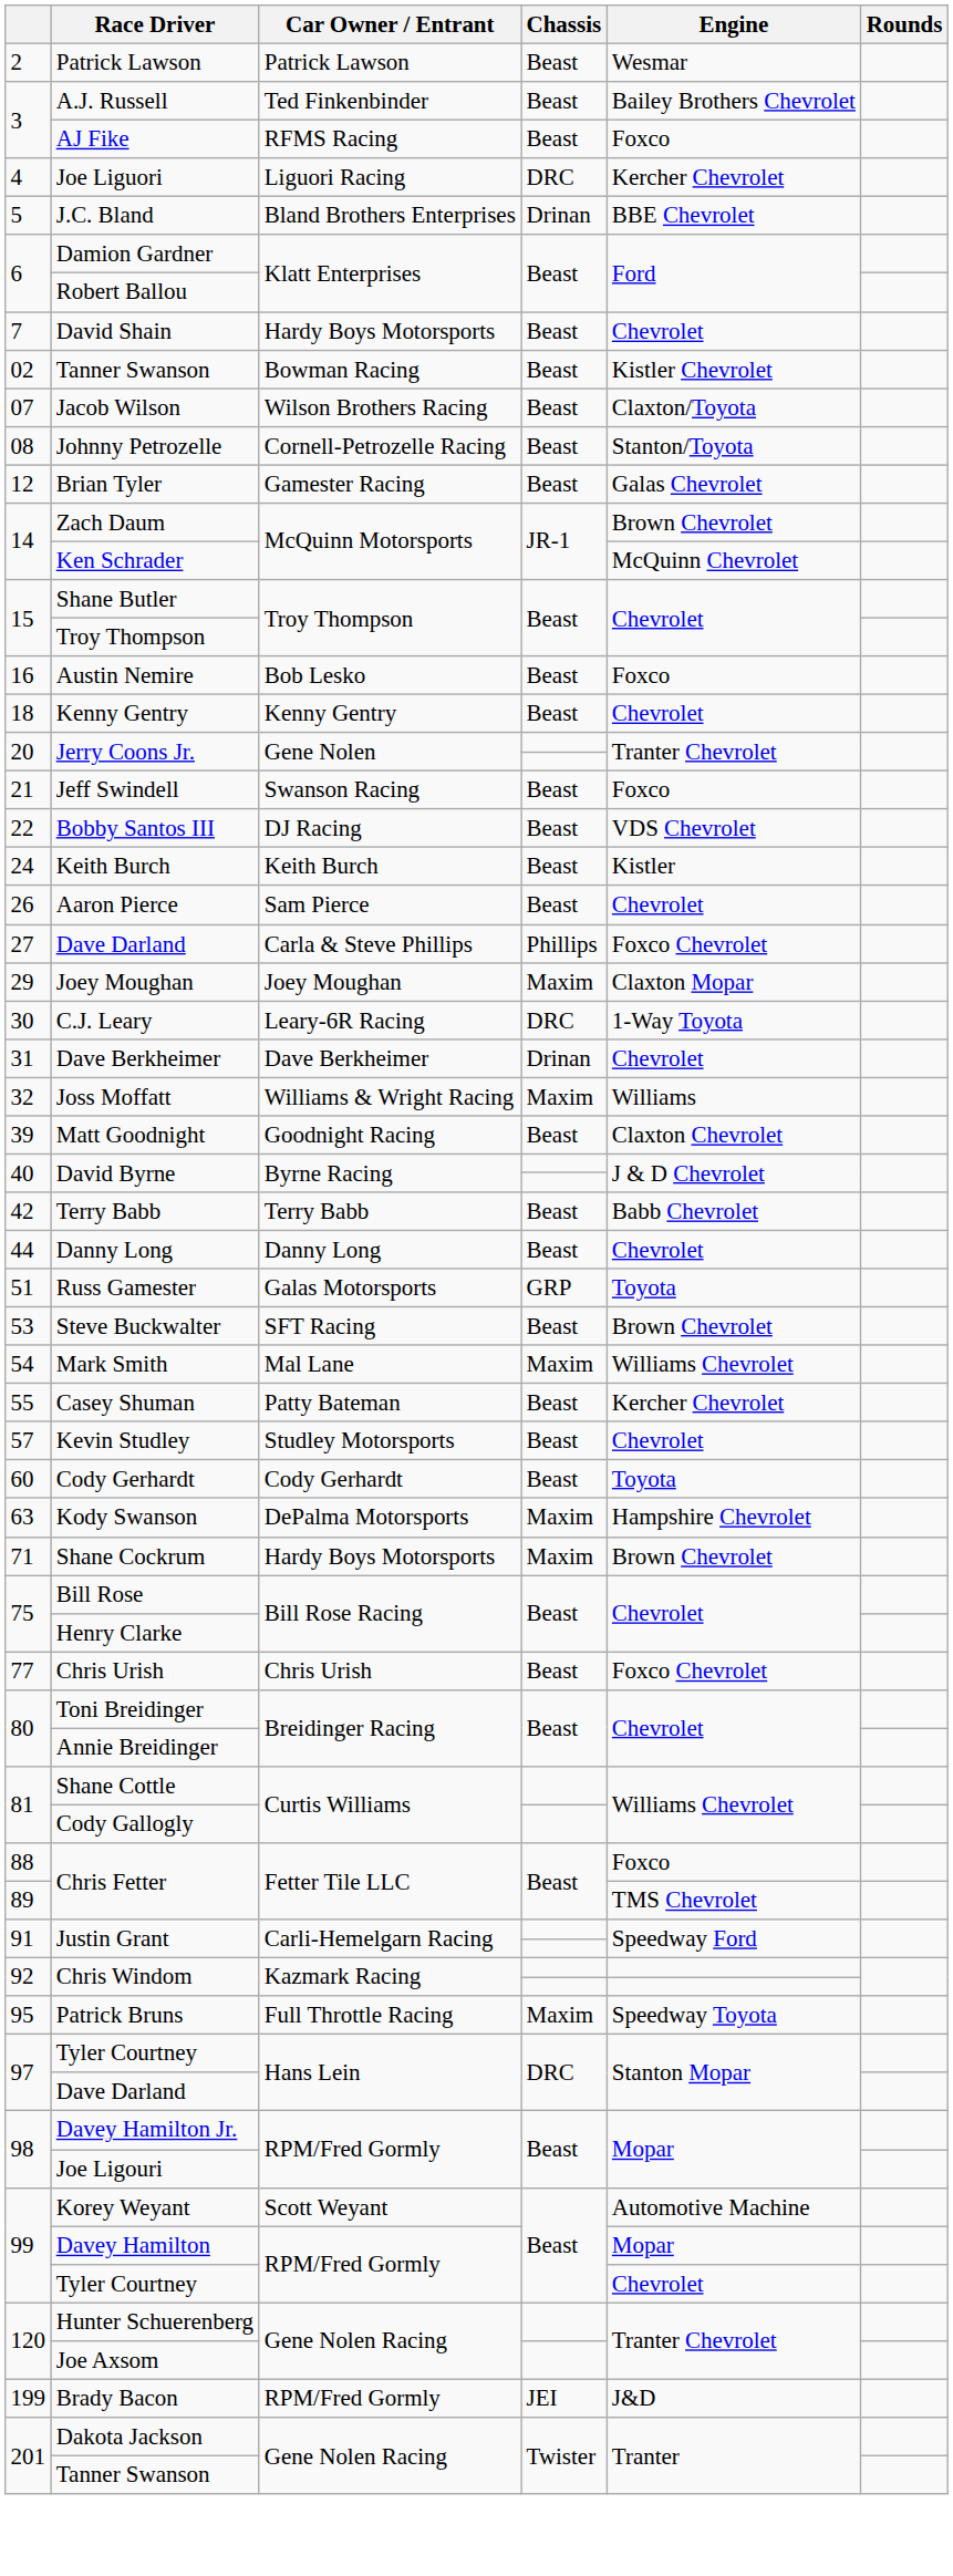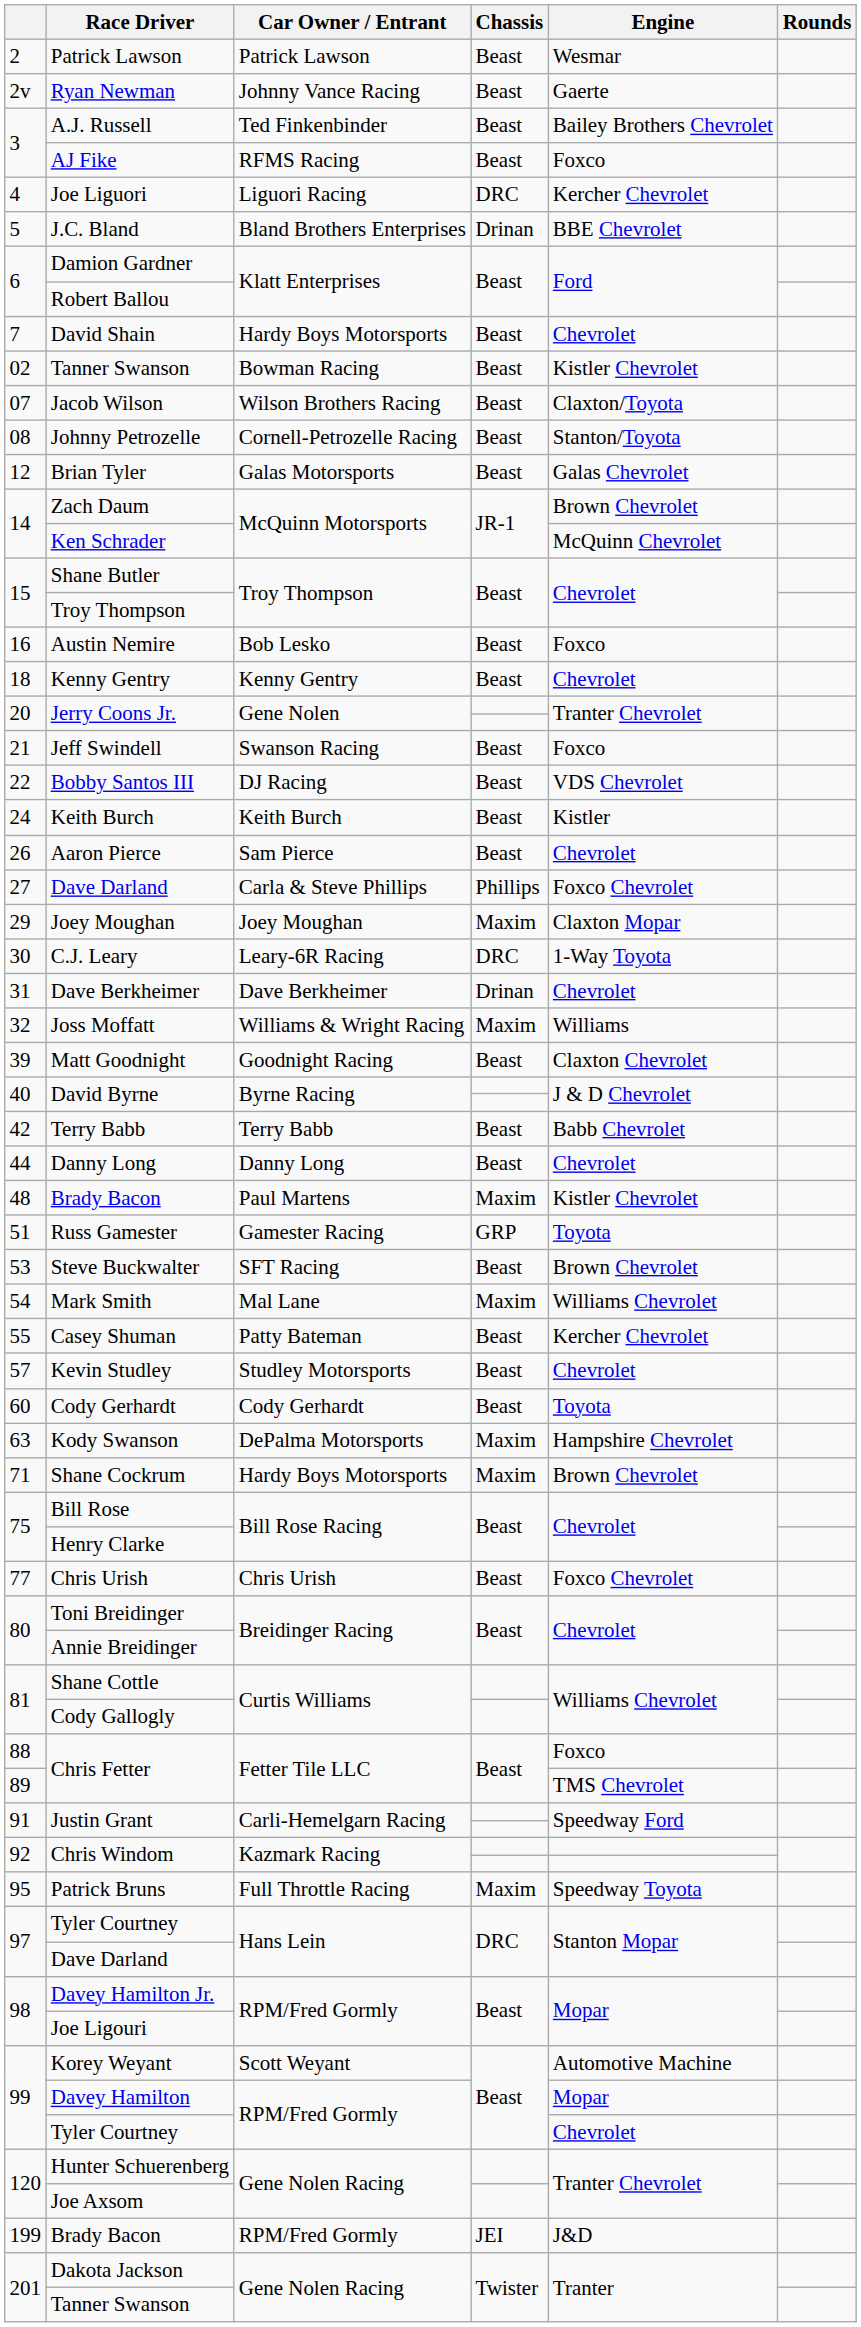+ row: 2v | Ryan Newman | Johnny Vance Racing | Beast | Gaerte
Brian Tyler | Car Owner / Entrant: Gamester Racing -> Galas Motorsports
+ row: 48 | Brady Bacon | Paul Martens | Maxim | Kistler Chevrolet
Russ Gamester | Car Owner / Entrant: Galas Motorsports -> Gamester Racing
